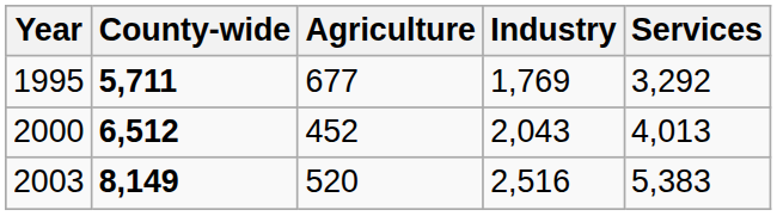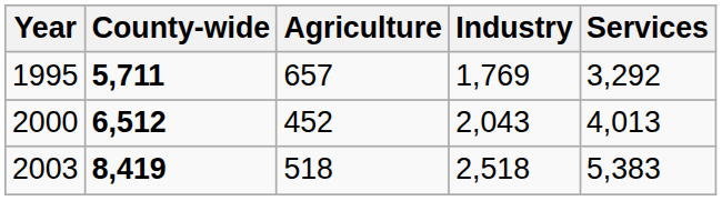1995 | Agriculture: 677 -> 657
2003 | County-wide: 8,149 -> 8,419
2003 | Agriculture: 520 -> 518
2003 | Industry: 2,516 -> 2,518
